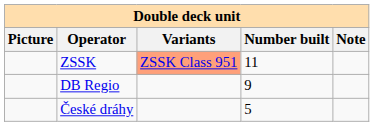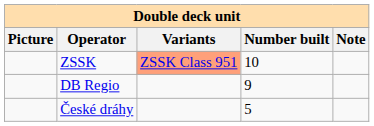ZSSK | Number built: 11 -> 10
